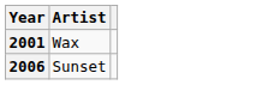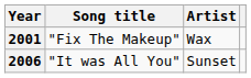+ column: Song title | "Fix The Makeup" | "It was All You"
